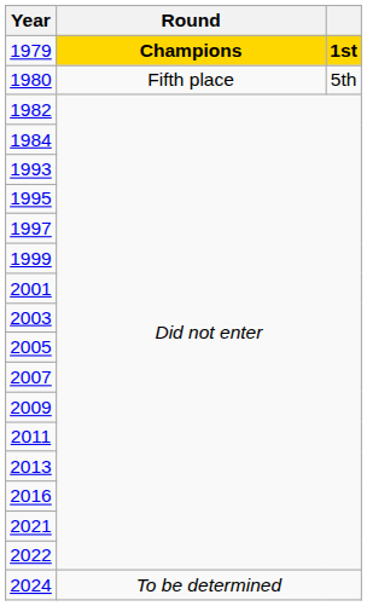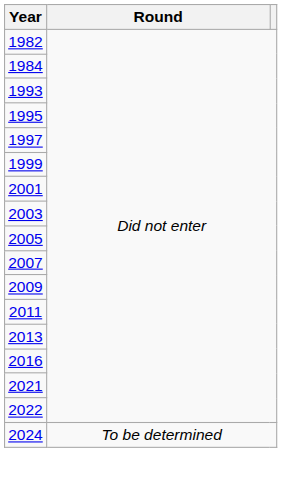- row: 1979 | Champions | 1st
- row: 1980 | Fifth place | 5th
